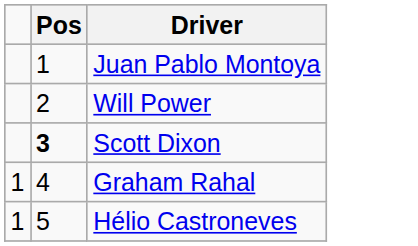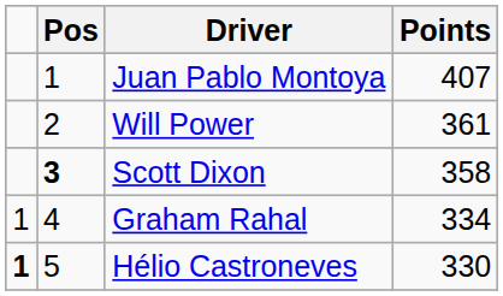+ column: Points | 407 | 361 | 358 | 334 | 330
Hélio Castroneves | column 1: normal -> bold
